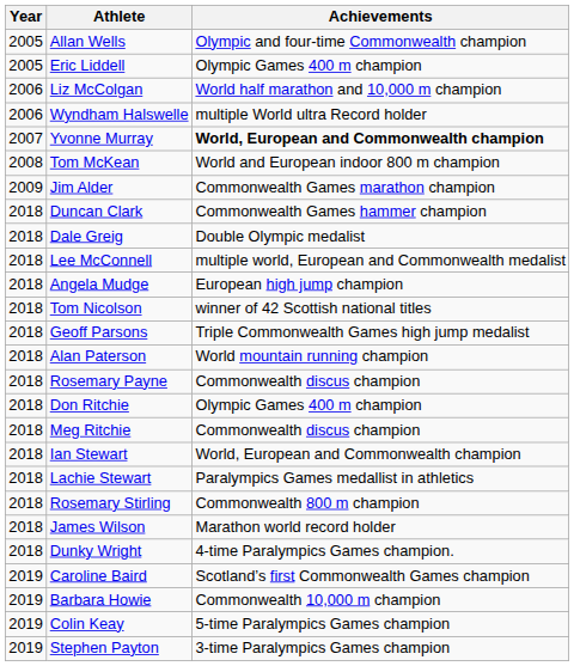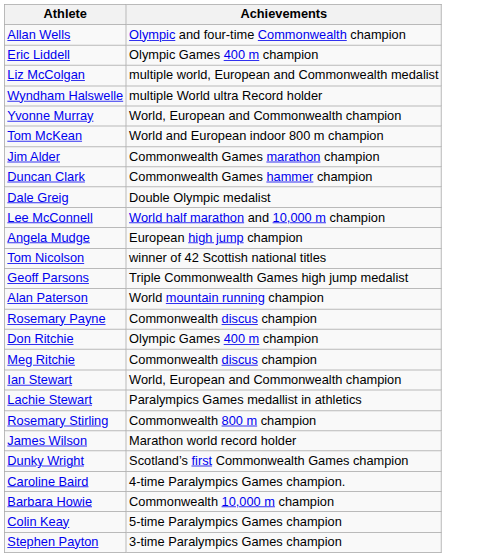- column: Year | 2005 | 2005 | 2006 | 2006 | 2007 | 2008 | 2009 | 2018 | 2018 | 2018 | 2018 | 2018 | 2018 | 2018 | 2018 | 2018 | 2018 | 2018 | 2018 | 2018 | 2018 | 2018 | 2019 | 2019 | 2019 | 2019
Liz McColgan | Achievements: World half marathon and 10,000 m champion -> multiple world, European and Commonwealth medalist
Yvonne Murray | Achievements: bold -> normal
Lee McConnell | Achievements: multiple world, European and Commonwealth medalist -> World half marathon and 10,000 m champion
Dunky Wright | Achievements: 4-time Paralympics Games champion. -> Scotland’s first Commonwealth Games champion
Caroline Baird | Achievements: Scotland’s first Commonwealth Games champion -> 4-time Paralympics Games champion.
